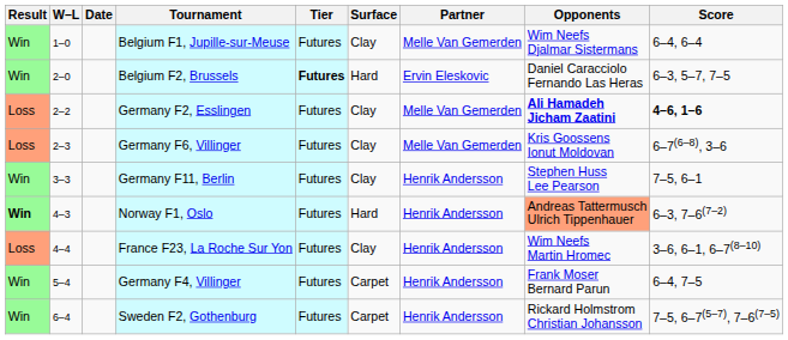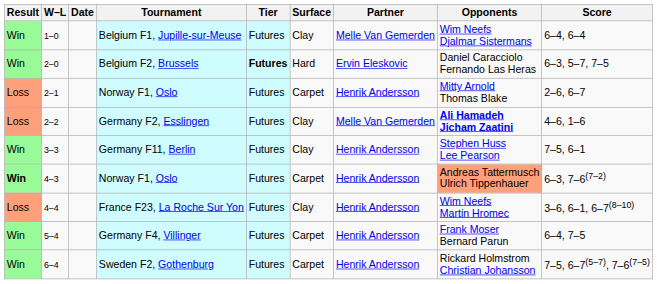+ row: Loss | 2–1 | Norway F1, Oslo | Futures | Carpet | Henrik Andersson | Mitty Arnold Thomas Blake | 2–6, 6–7
Germany F2, Esslingen | Score: bold -> normal
- row: Loss | 2–3 | Germany F6, Villinger | Futures | Clay | Melle Van Gemerden | Kris Goossens Ionut Moldovan | 6–7(6–8), 3–6
4–3 / Norway F1, Oslo | Surface: Hard -> Carpet
